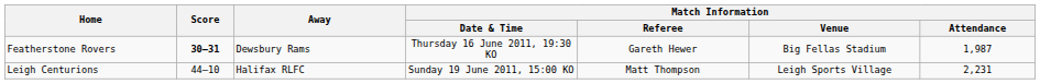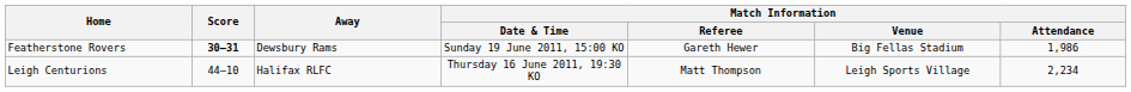Featherstone Rovers | Match Information / Date & Time: Thursday 16 June 2011, 19:30 KO -> Sunday 19 June 2011, 15:00 KO
Featherstone Rovers | Match Information / Attendance: 1,987 -> 1,986
Leigh Centurions | Match Information / Date & Time: Sunday 19 June 2011, 15:00 KO -> Thursday 16 June 2011, 19:30 KO
Leigh Centurions | Match Information / Attendance: 2,231 -> 2,234
